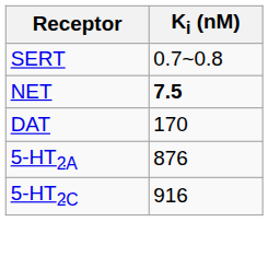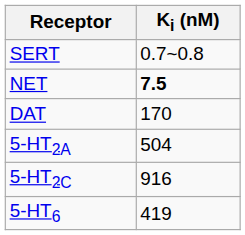5-HT2A | Ki (nM): 876 -> 504
+ row: 5-HT6 | 419
